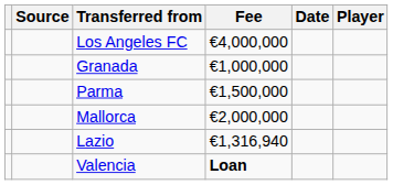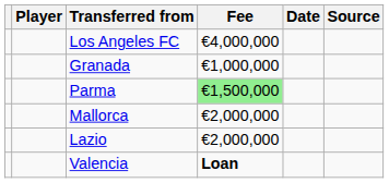columns swapped: Player <-> Source
Parma | Fee: no background -> lightgreen background
Lazio | Fee: €1,316,940 -> €2,000,000
